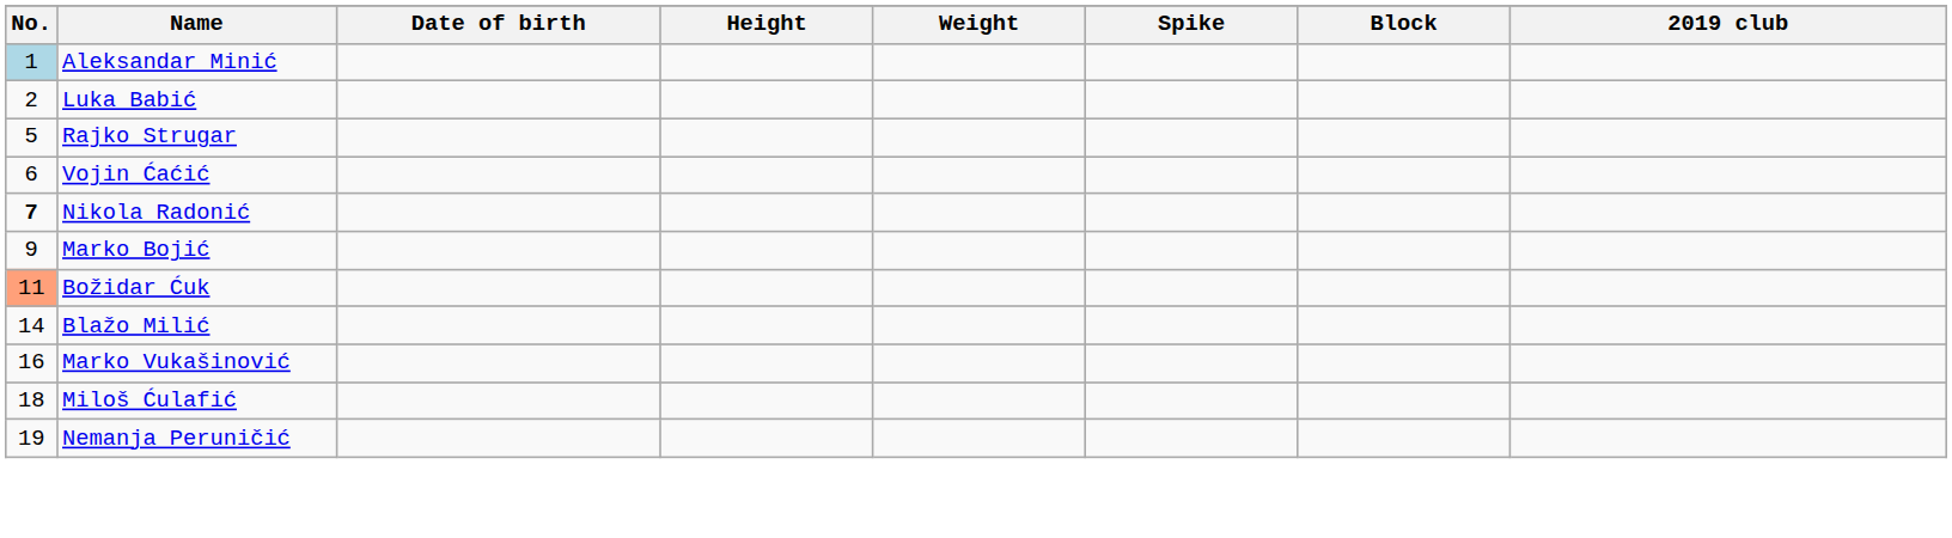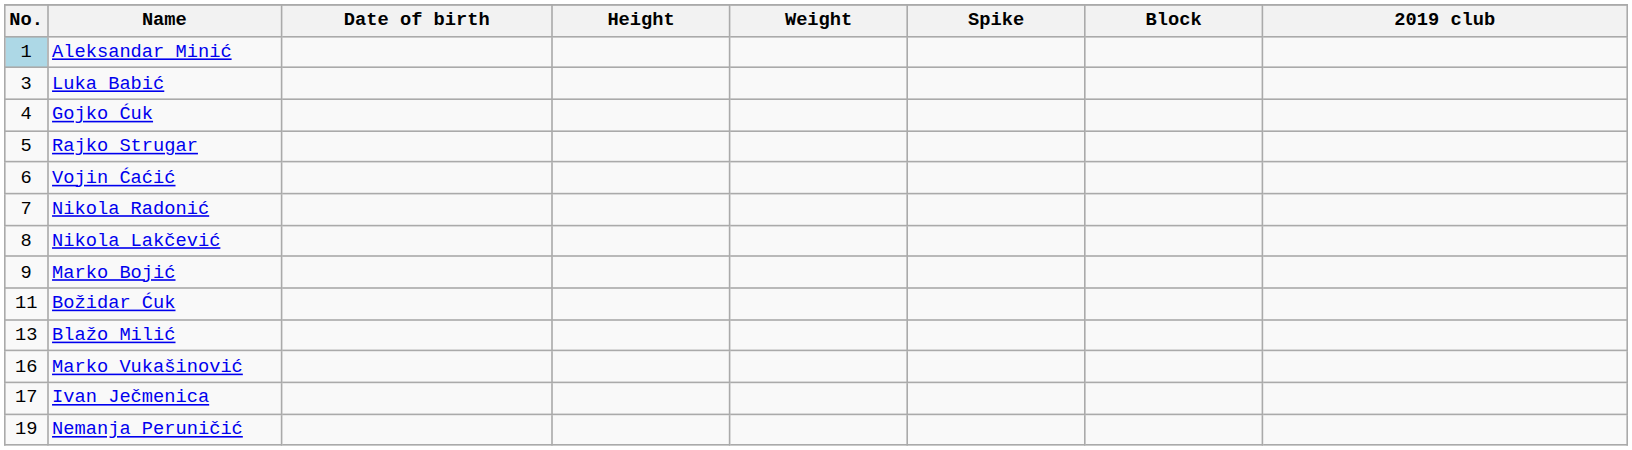Luka Babić | No.: 2 -> 3
+ row: 4 | Gojko Ćuk
Nikola Radonić | No.: bold -> normal
+ row: 8 | Nikola Lakčević
Božidar Ćuk | No.: lightsalmon background -> no background
Blažo Milić | No.: 14 -> 13
+ row: 17 | Ivan Ječmenica
- row: 18 | Miloš Ćulafić
